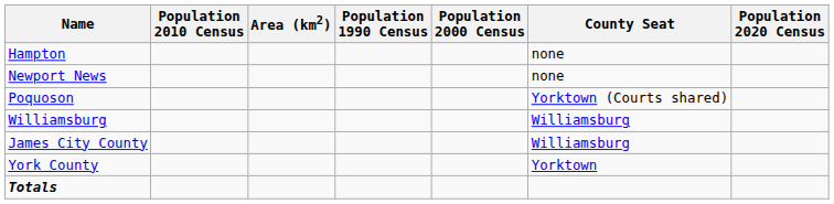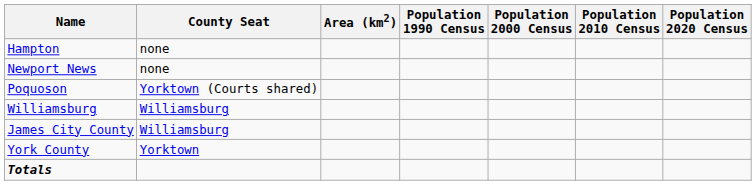columns swapped: County Seat <-> Population 2010 Census
